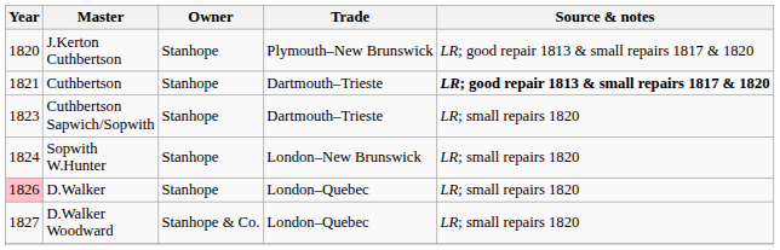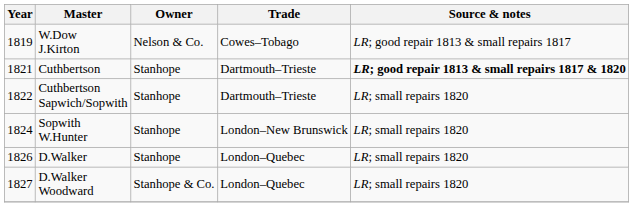+ row: 1819 | W.Dow J.Kirton | Nelson & Co. | Cowes–Tobago | LR; good repair 1813 & small repairs 1817
- row: 1820 | J.Kerton Cuthbertson | Stanhope | Plymouth–New Brunswick | LR; good repair 1813 & small repairs 1817 & 1820
Cuthbertson Sapwich/Sopwith | Year: 1823 -> 1822
D.Walker | Year: pink background -> no background
